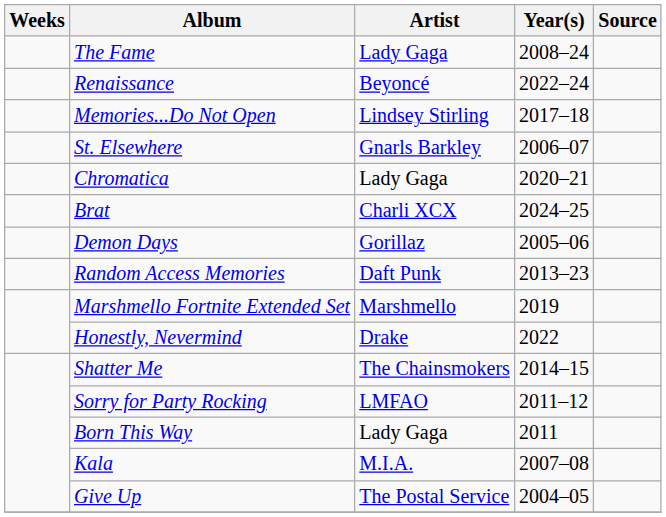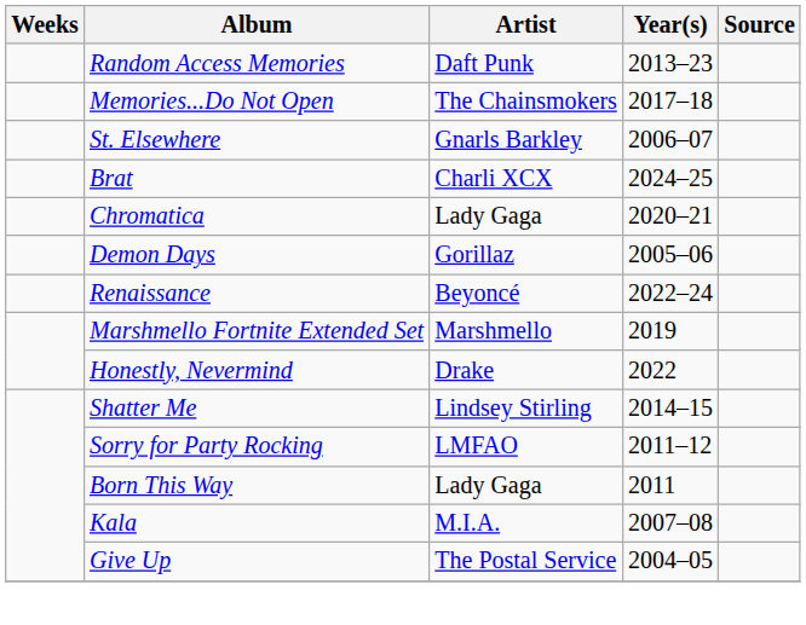- row: The Fame | Lady Gaga | 2008–24
rows swapped: Renaissance <-> Random Access Memories
Memories...Do Not Open | Artist: Lindsey Stirling -> The Chainsmokers
rows swapped: Brat <-> Chromatica
Shatter Me | Artist: The Chainsmokers -> Lindsey Stirling
